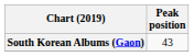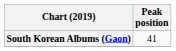South Korean Albums (Gaon) | Peak position: 43 -> 41
